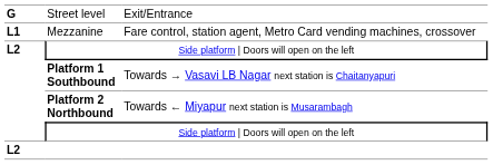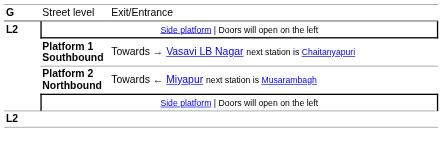- row: L1 | Mezzanine | Fare control, station agent, Metro Card vending machines, crossover
